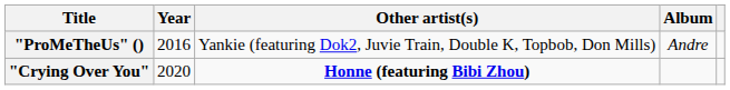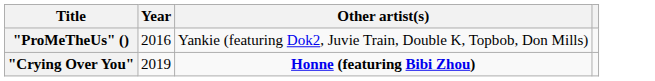- column: Album | Andre
"Crying Over You" | Year: 2020 -> 2019
